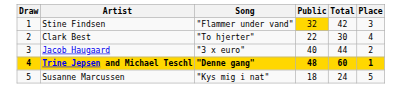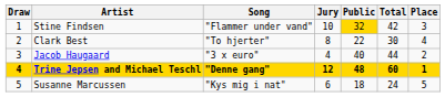+ column: Jury | 10 | 8 | 4 | 12 | 6
